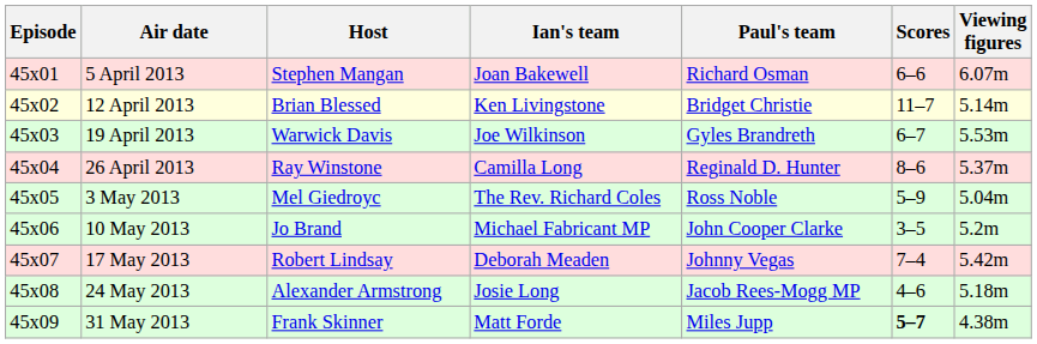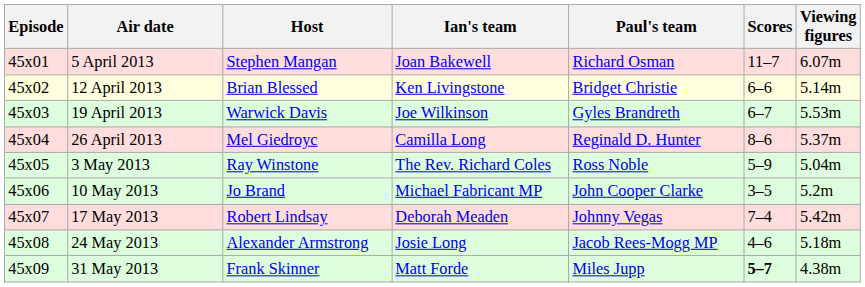5 April 2013 | Scores: 6–6 -> 11–7
12 April 2013 | Scores: 11–7 -> 6–6
26 April 2013 | Host: Ray Winstone -> Mel Giedroyc
3 May 2013 | Host: Mel Giedroyc -> Ray Winstone
